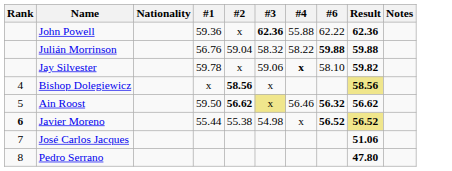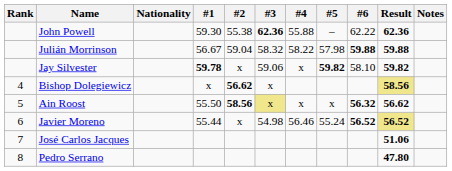+ column: #5 | – | 57.98 | 59.82 | x | 55.24
John Powell | #1: 59.36 -> 59.30
John Powell | #2: x -> 55.38
Julián Morrinson | #1: 56.76 -> 56.67
Jay Silvester | #1: normal -> bold
Jay Silvester | #4: bold -> normal
Bishop Dolegiewicz | #2: 58.56 -> 56.62
Ain Roost | #1: 59.50 -> 55.50
Ain Roost | #2: 56.62 -> 58.56
Ain Roost | #4: 56.46 -> x
Javier Moreno | Rank: bold -> normal
Javier Moreno | #2: 55.38 -> x
Javier Moreno | #4: x -> 56.46
